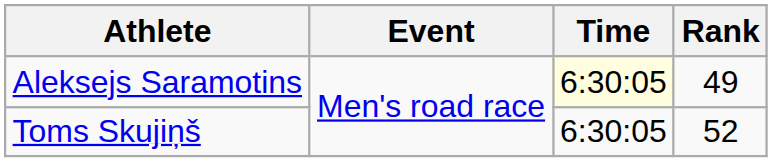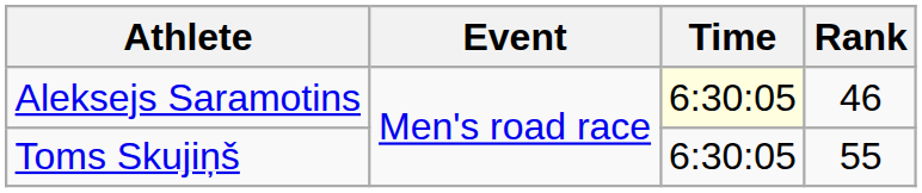Aleksejs Saramotins | Rank: 49 -> 46
Toms Skujiņš | Rank: 52 -> 55
